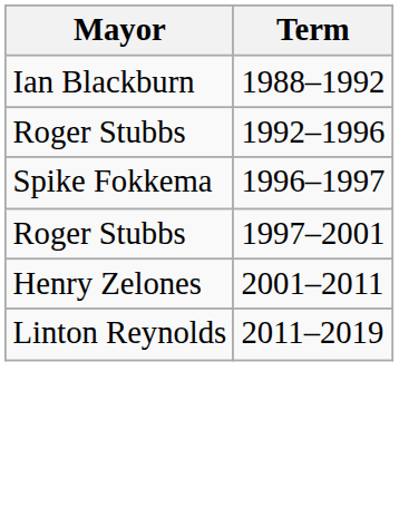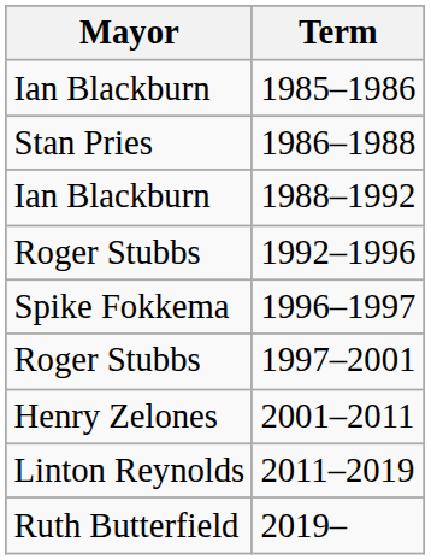+ row: Ian Blackburn | 1985–1986
+ row: Stan Pries | 1986–1988
+ row: Ruth Butterfield | 2019–
